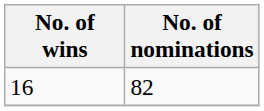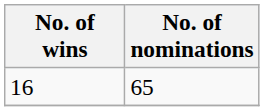16 | No. of nominations: 82 -> 65
